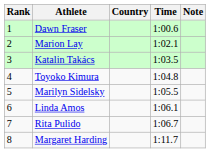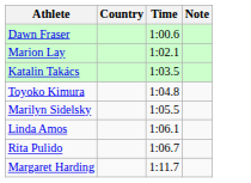- column: Rank | 1 | 2 | 3 | 4 | 5 | 6 | 7 | 8
